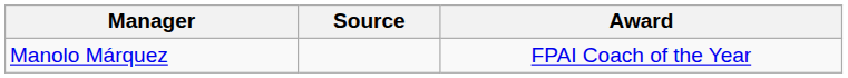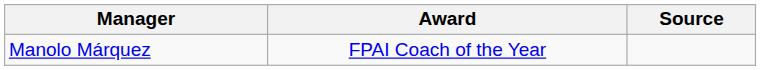columns swapped: Award <-> Source
